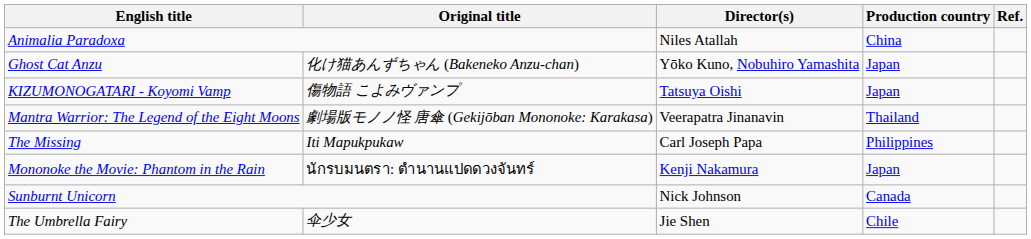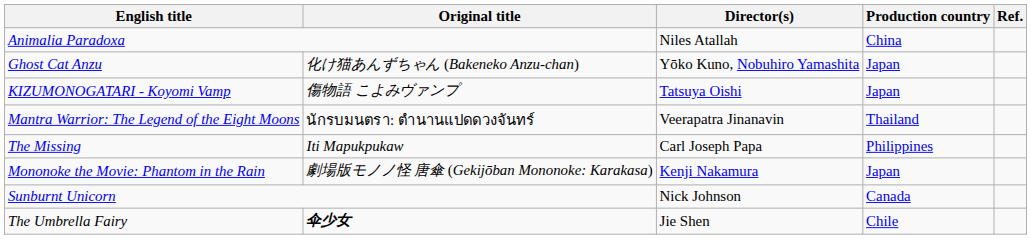Mantra Warrior: The Legend of the Eight Moons | Original title: 劇場版モノノ怪 唐傘 (Gekijōban Mononoke: Karakasa) -> นักรบมนตรา: ตำนานแปดดวงจันทร์
Mononoke the Movie: Phantom in the Rain | Original title: นักรบมนตรา: ตำนานแปดดวงจันทร์ -> 劇場版モノノ怪 唐傘 (Gekijōban Mononoke: Karakasa)
The Umbrella Fairy | Original title: normal -> bold
